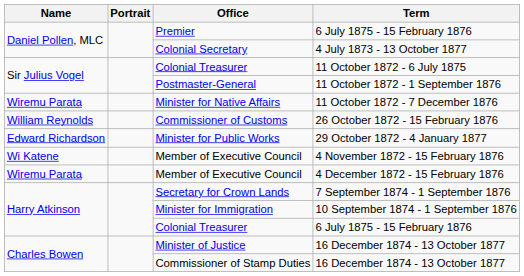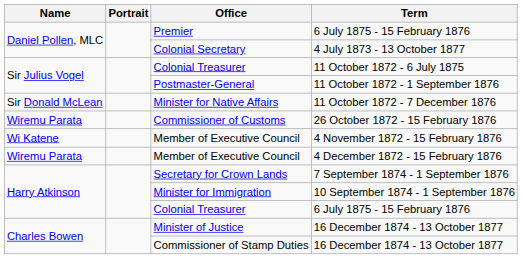Minister for Native Affairs | Name: Wiremu Parata -> Sir Donald McLean
Commissioner of Customs | Name: William Reynolds -> Wiremu Parata
- row: Edward Richardson | Minister for Public Works | 29 October 1872 - 4 January 1877
